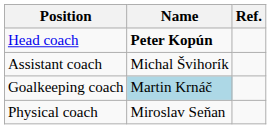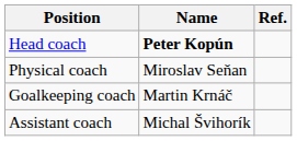rows swapped: Assistant coach <-> Physical coach
Goalkeeping coach | Name: lightblue background -> no background
